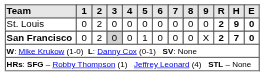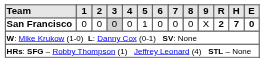- row: St. Louis | 0 | 2 | 0 | 0 | 0 | 0 | 0 | 0 | 0 | 2 | 9 | 0
San Francisco | 2: 2 -> 0
